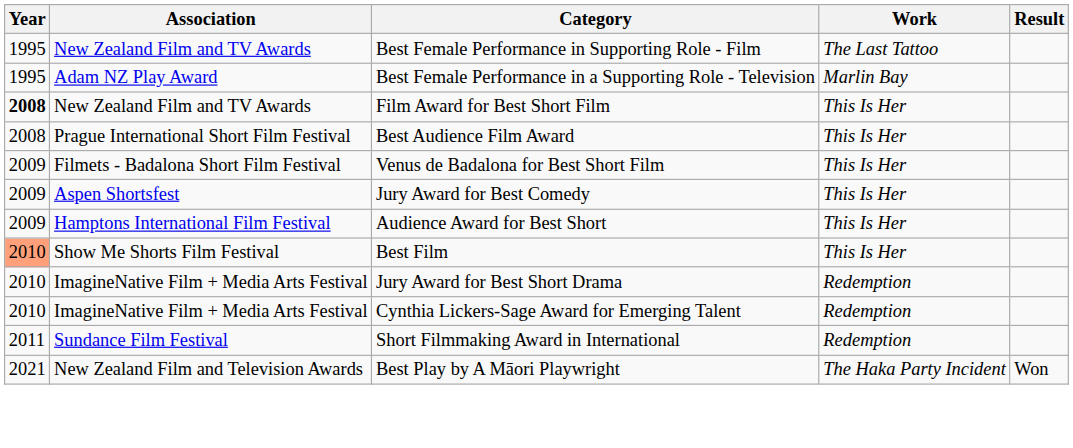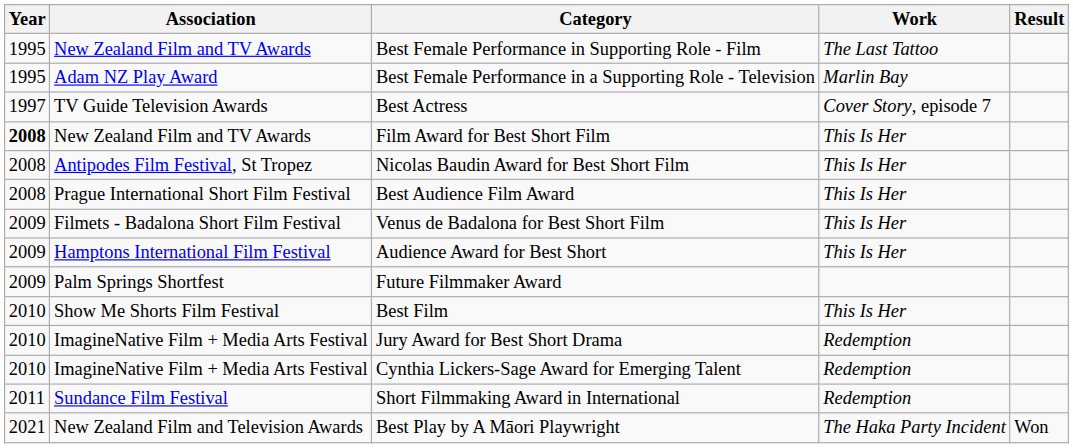+ row: 1997 | TV Guide Television Awards | Best Actress | Cover Story, episode 7
+ row: 2008 | Antipodes Film Festival, St Tropez | Nicolas Baudin Award for Best Short Film | This Is Her
- row: 2009 | Aspen Shortsfest | Jury Award for Best Comedy | This Is Her
+ row: 2009 | Palm Springs Shortfest | Future Filmmaker Award
Best Film | Year: lightsalmon background -> no background
